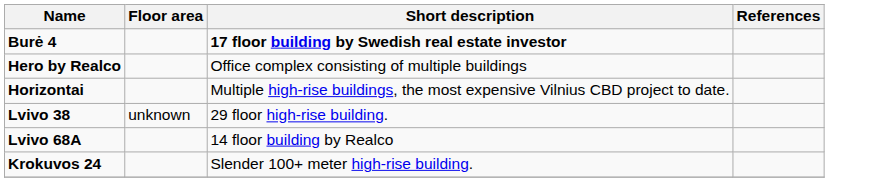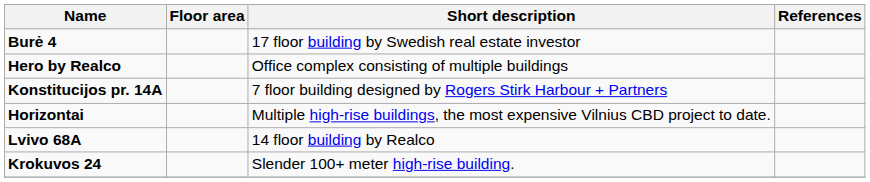Burė 4 | Short description: bold -> normal
+ row: Konstitucijos pr. 14A | 7 floor building designed by Rogers Stirk Harbour + Partners
- row: Lvivo 38 | unknown | 29 floor high-rise building.
